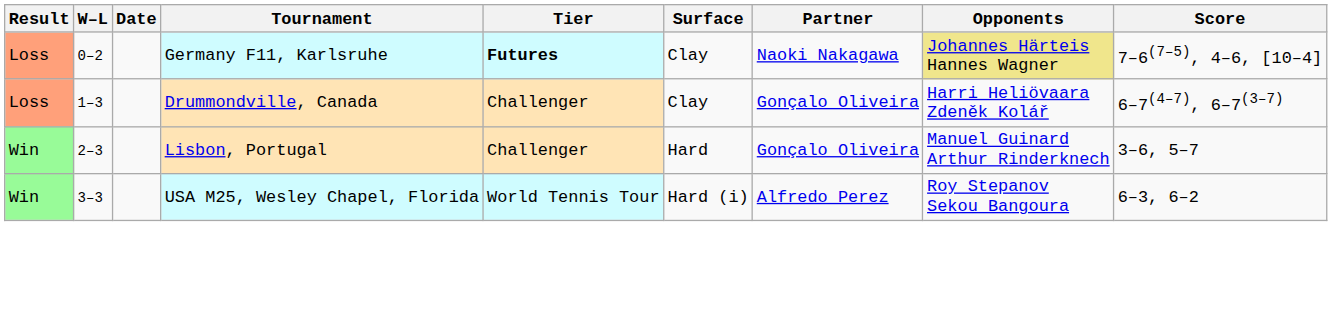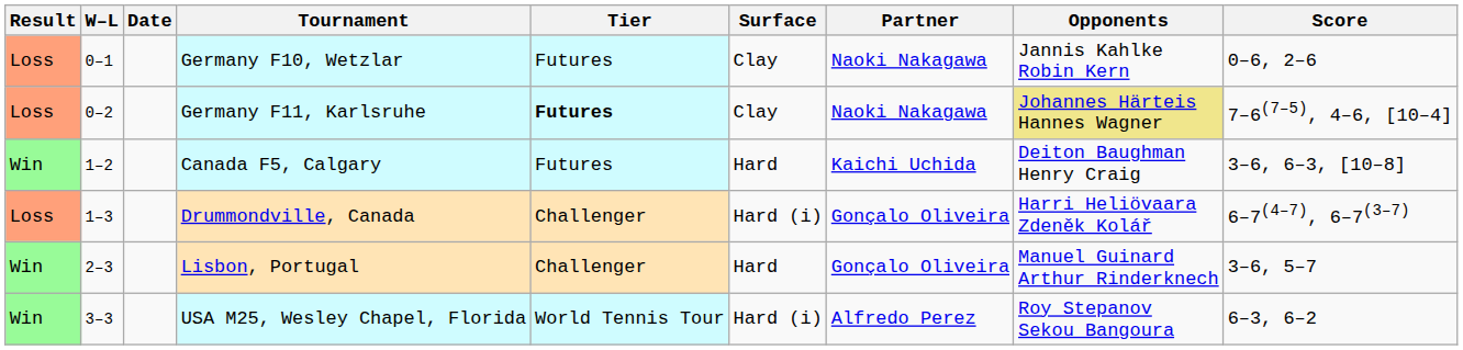+ row: Loss | 0–1 | Germany F10, Wetzlar | Futures | Clay | Naoki Nakagawa | Jannis Kahlke Robin Kern | 0–6, 2–6
+ row: Win | 1–2 | Canada F5, Calgary | Futures | Hard | Kaichi Uchida | Deiton Baughman Henry Craig | 3–6, 6–3, [10–8]
Drummondville, Canada | Surface: Clay -> Hard (i)
